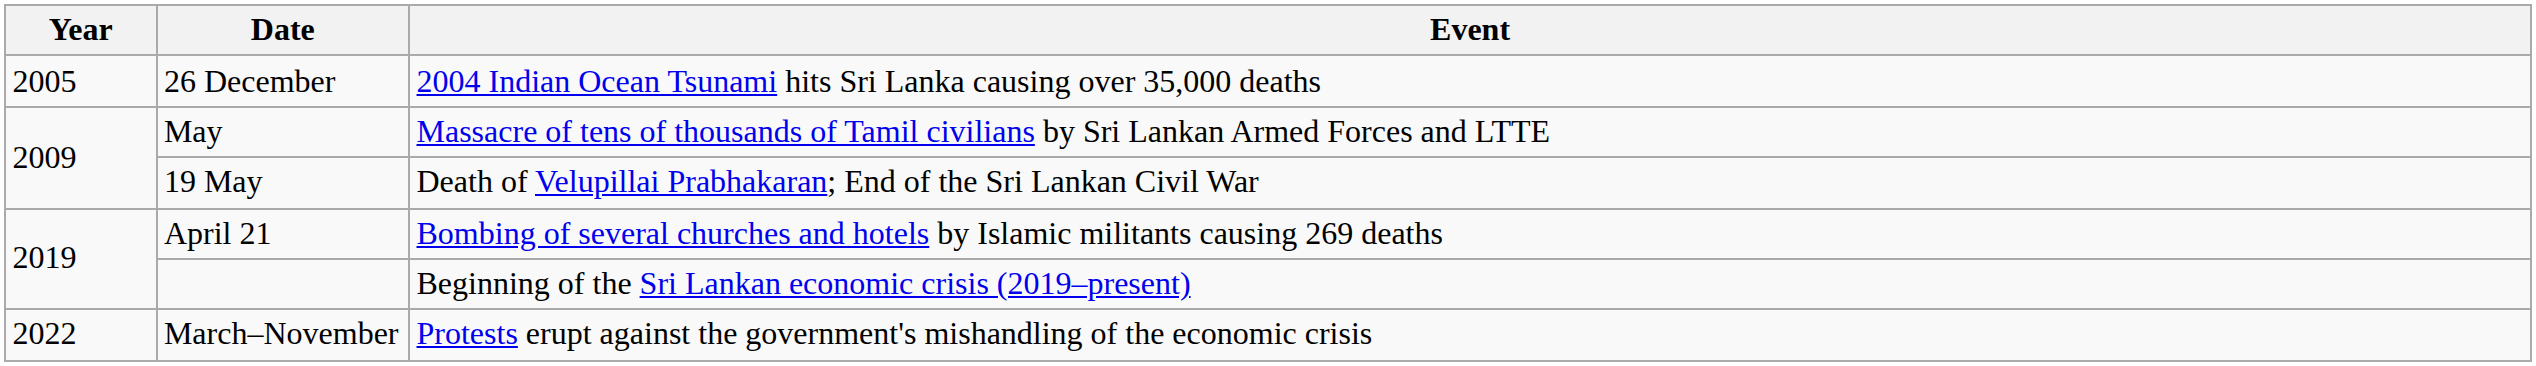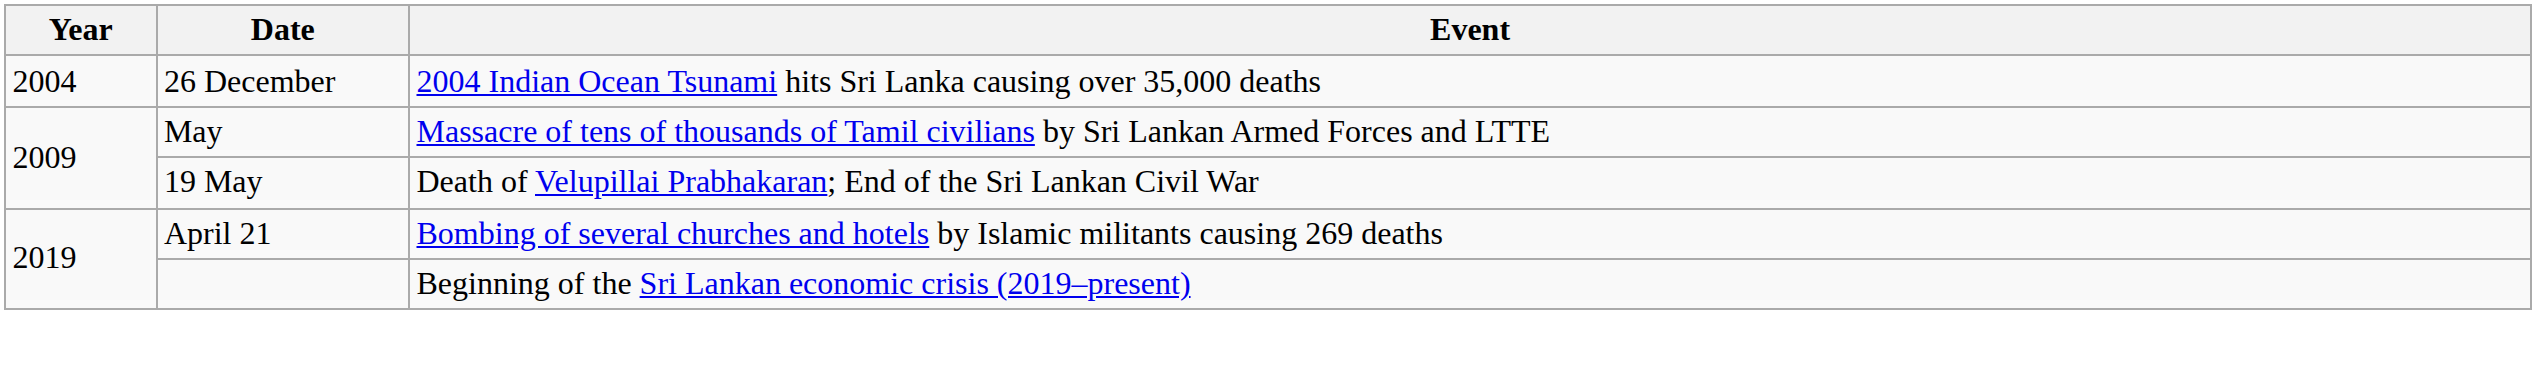26 December | Year: 2005 -> 2004
- row: 2022 | March–November | Protests erupt against the government's mishandling of the economic crisis
